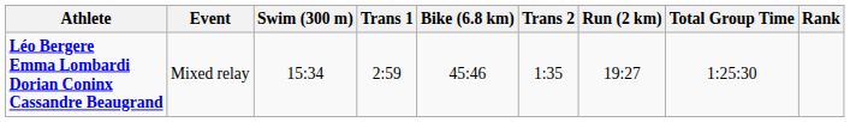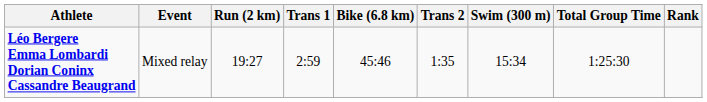columns swapped: Swim (300 m) <-> Run (2 km)
